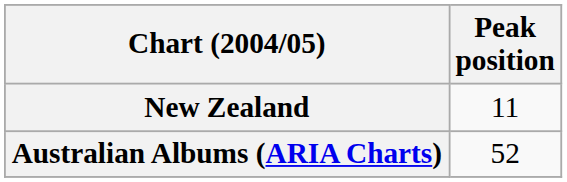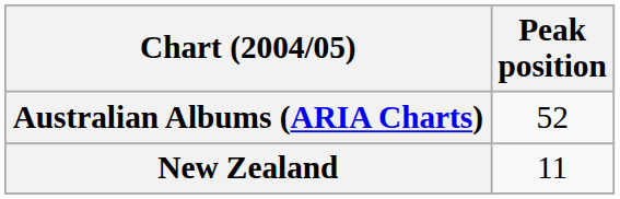rows swapped: Australian Albums (ARIA Charts) <-> New Zealand
